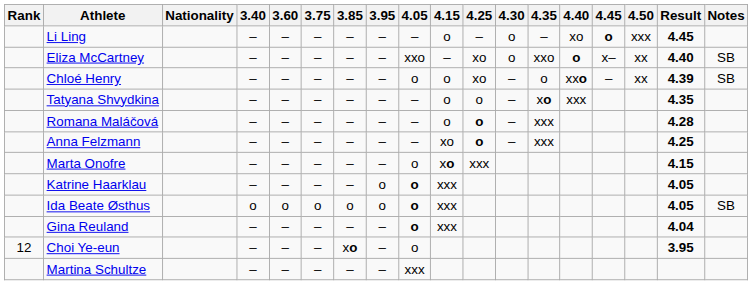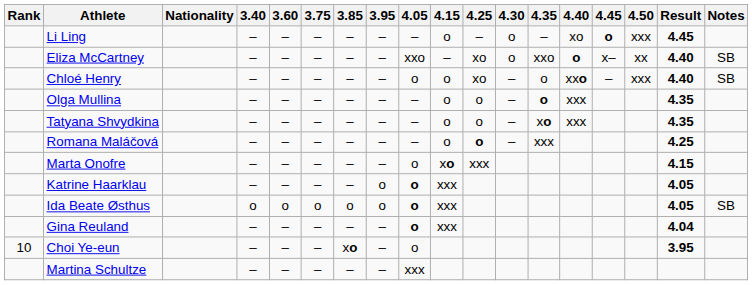Chloé Henry | 4.50: xx -> xxx
Chloé Henry | Result: 4.39 -> 4.40
+ row: Olga Mullina | – | – | – | – | – | – | o | o | – | o | xxx | 4.35
Romana Maláčová | Result: 4.28 -> 4.25
- row: Anna Felzmann | – | – | – | – | – | – | xo | o | – | xxx | 4.25
Choi Ye-eun | Rank: 12 -> 10
